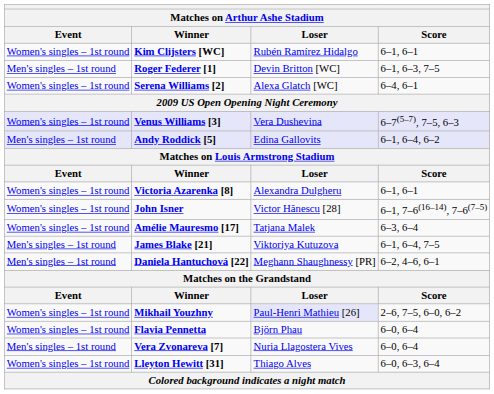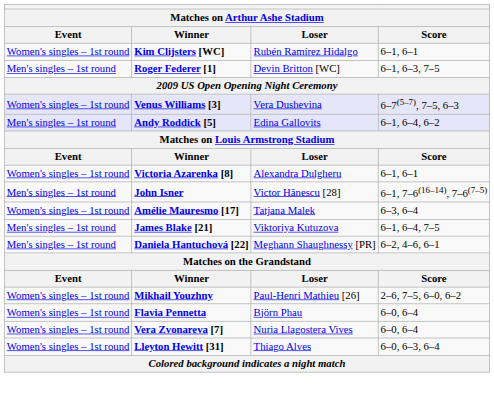- row: Women's singles – 1st round | Serena Williams [2] | Alexa Glatch [WC] | 6–4, 6–1
John Isner | Event: Women's singles – 1st round -> Men's singles – 1st round
Mikhail Youzhny | Loser: lavender background -> no background
Vera Zvonareva [7] | Event: Men's singles – 1st round -> Women's singles – 1st round
